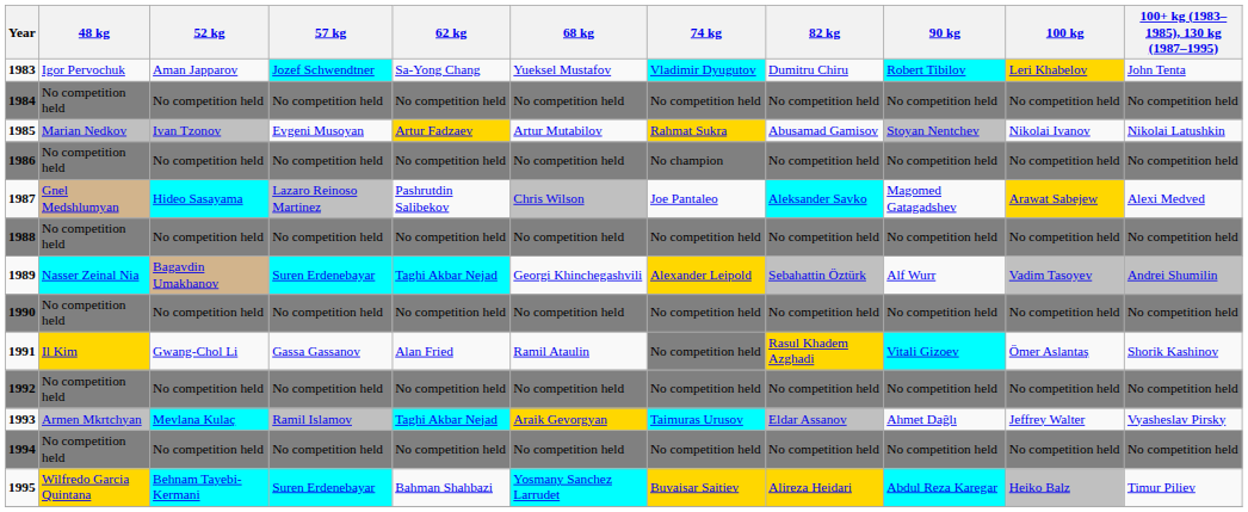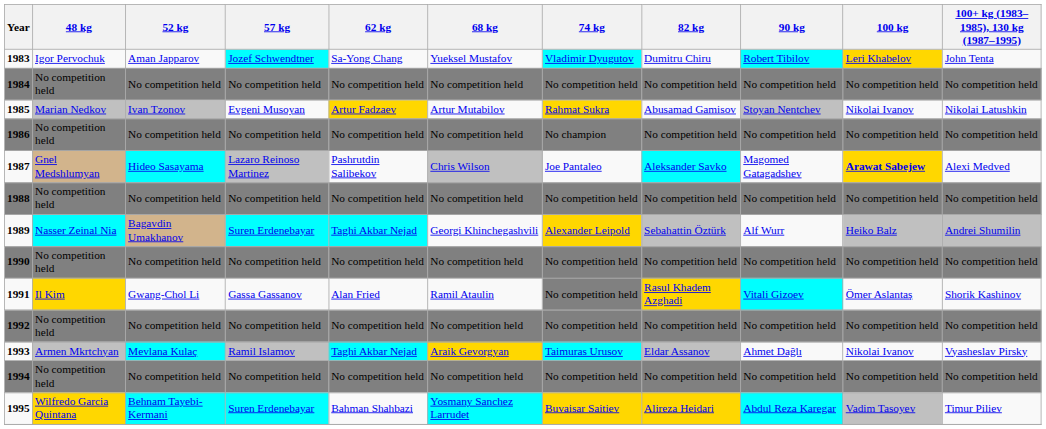1987 | 100 kg: normal -> bold
1989 | 100 kg: Vadim Tasoyev -> Heiko Balz
1993 | 100 kg: Jeffrey Walter -> Nikolai Ivanov
1995 | 100 kg: Heiko Balz -> Vadim Tasoyev
